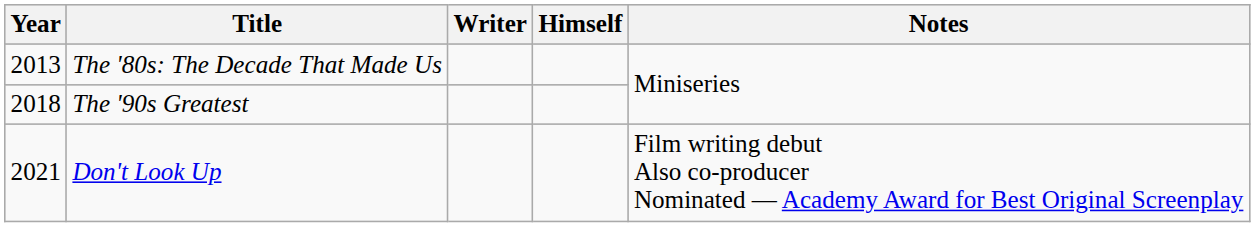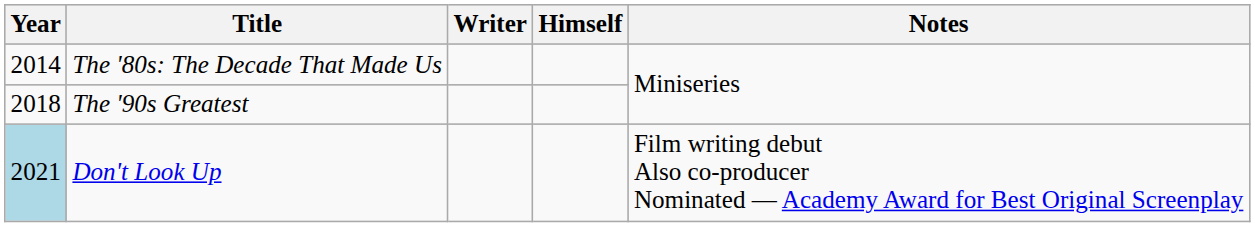The '80s: The Decade That Made Us | Year: 2013 -> 2014
Don't Look Up | Year: no background -> lightblue background
